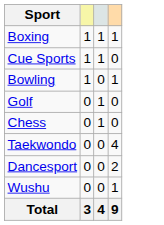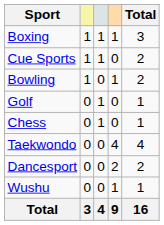+ column: Total | 3 | 2 | 2 | 1 | 1 | 4 | 2 | 1 | 16
